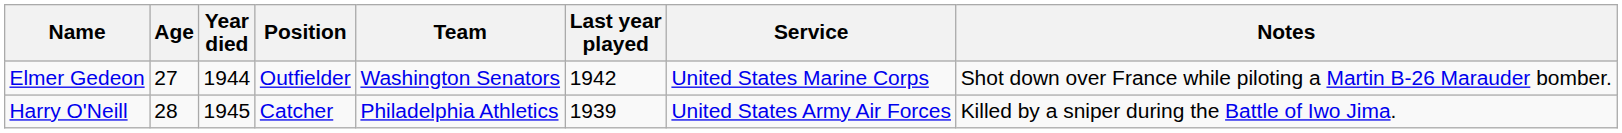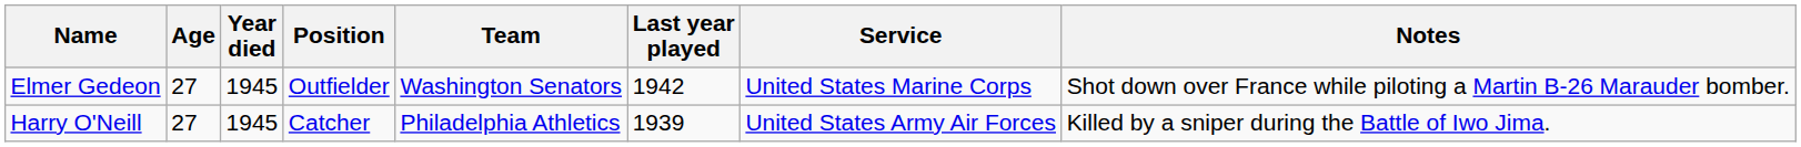Elmer Gedeon | Year died: 1944 -> 1945
Harry O'Neill | Age: 28 -> 27
